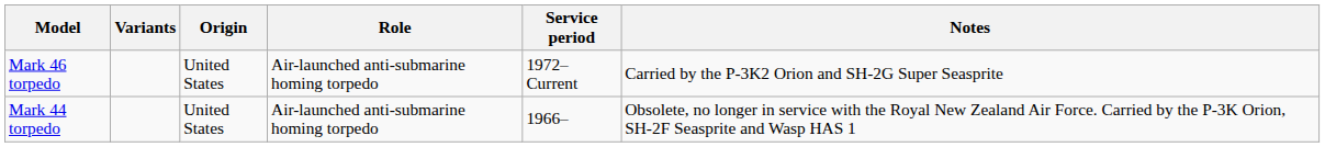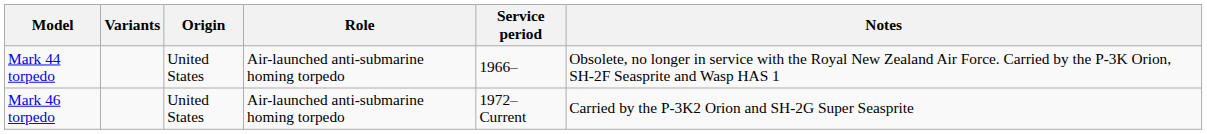rows swapped: Mark 44 torpedo <-> Mark 46 torpedo
